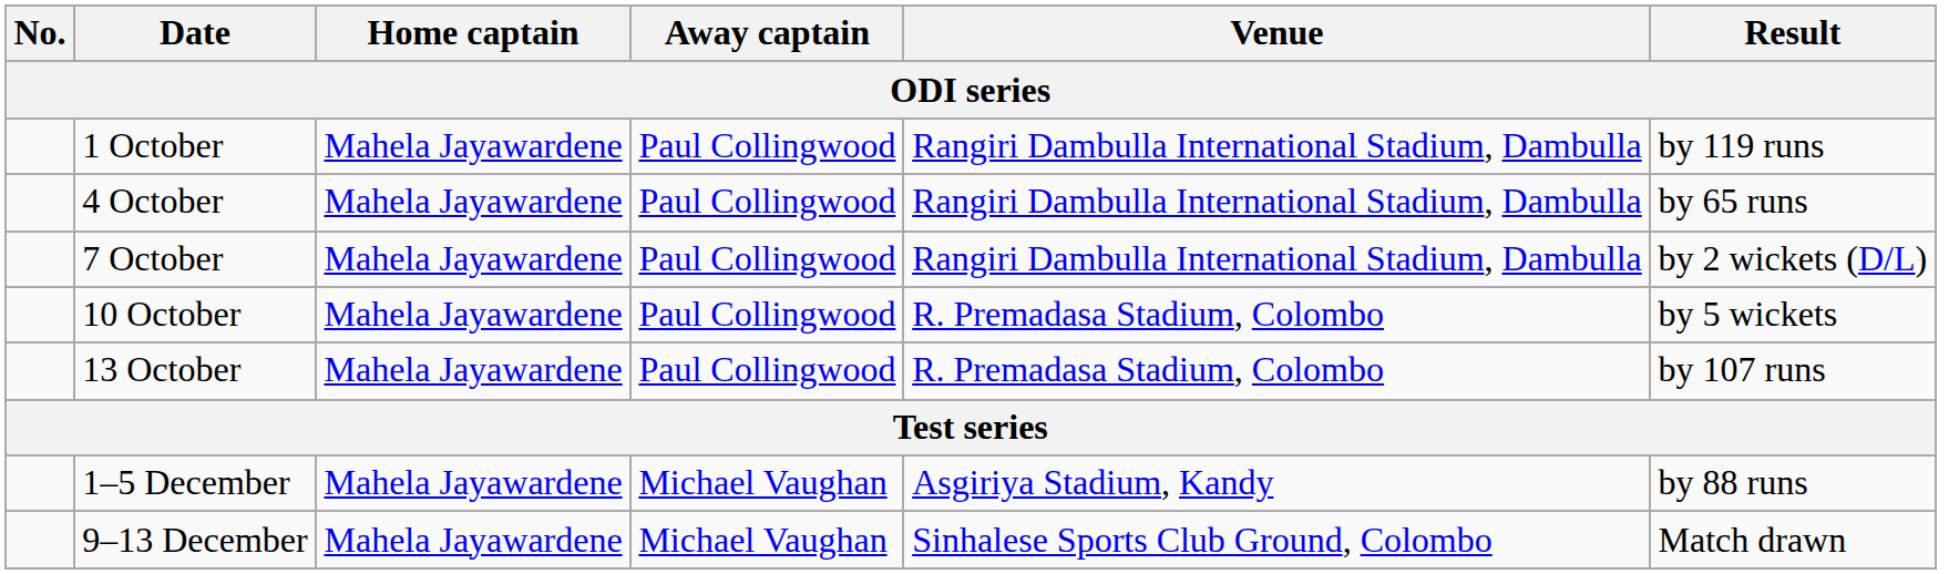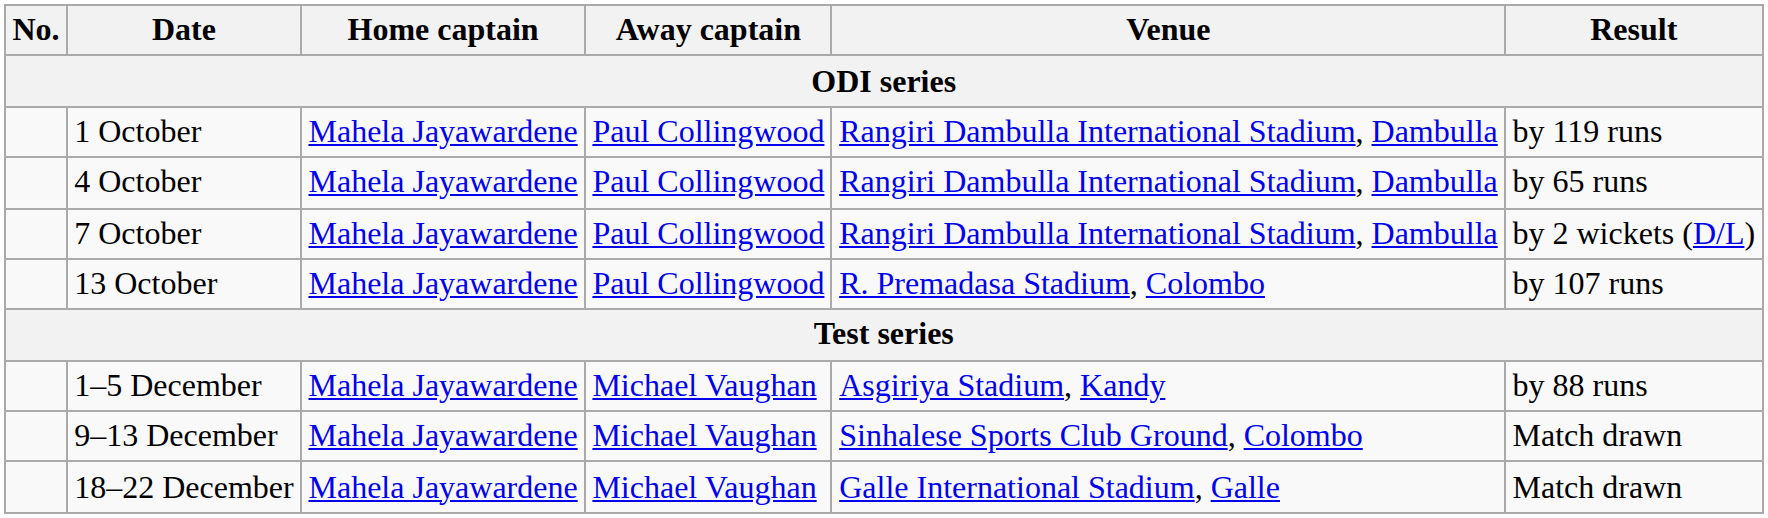- row: 10 October | Mahela Jayawardene | Paul Collingwood | R. Premadasa Stadium, Colombo | by 5 wickets
+ row: 18–22 December | Mahela Jayawardene | Michael Vaughan | Galle International Stadium, Galle | Match drawn
